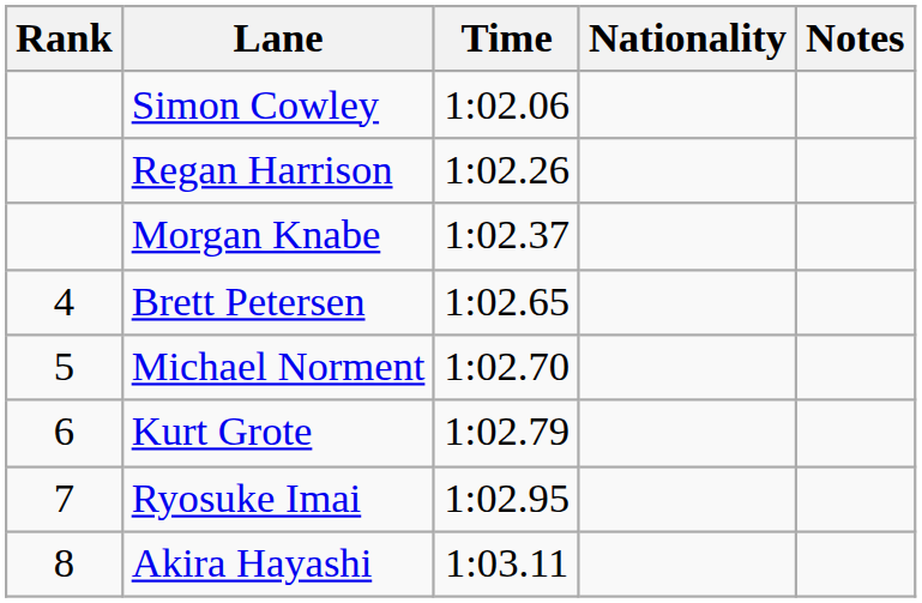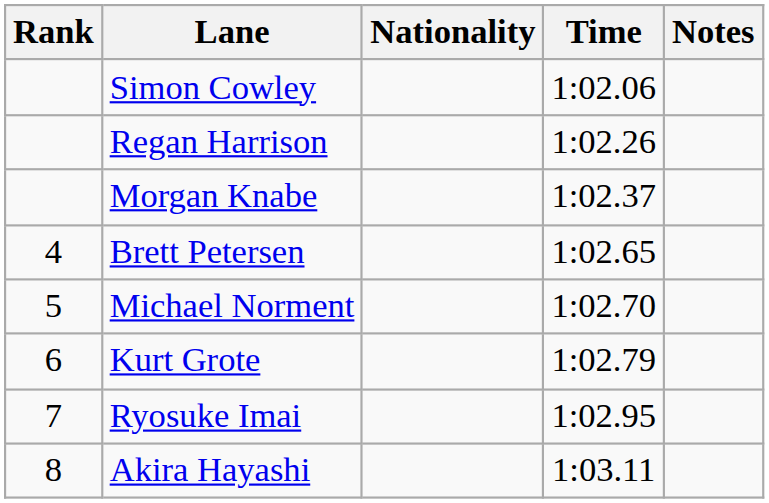columns swapped: Nationality <-> Time
